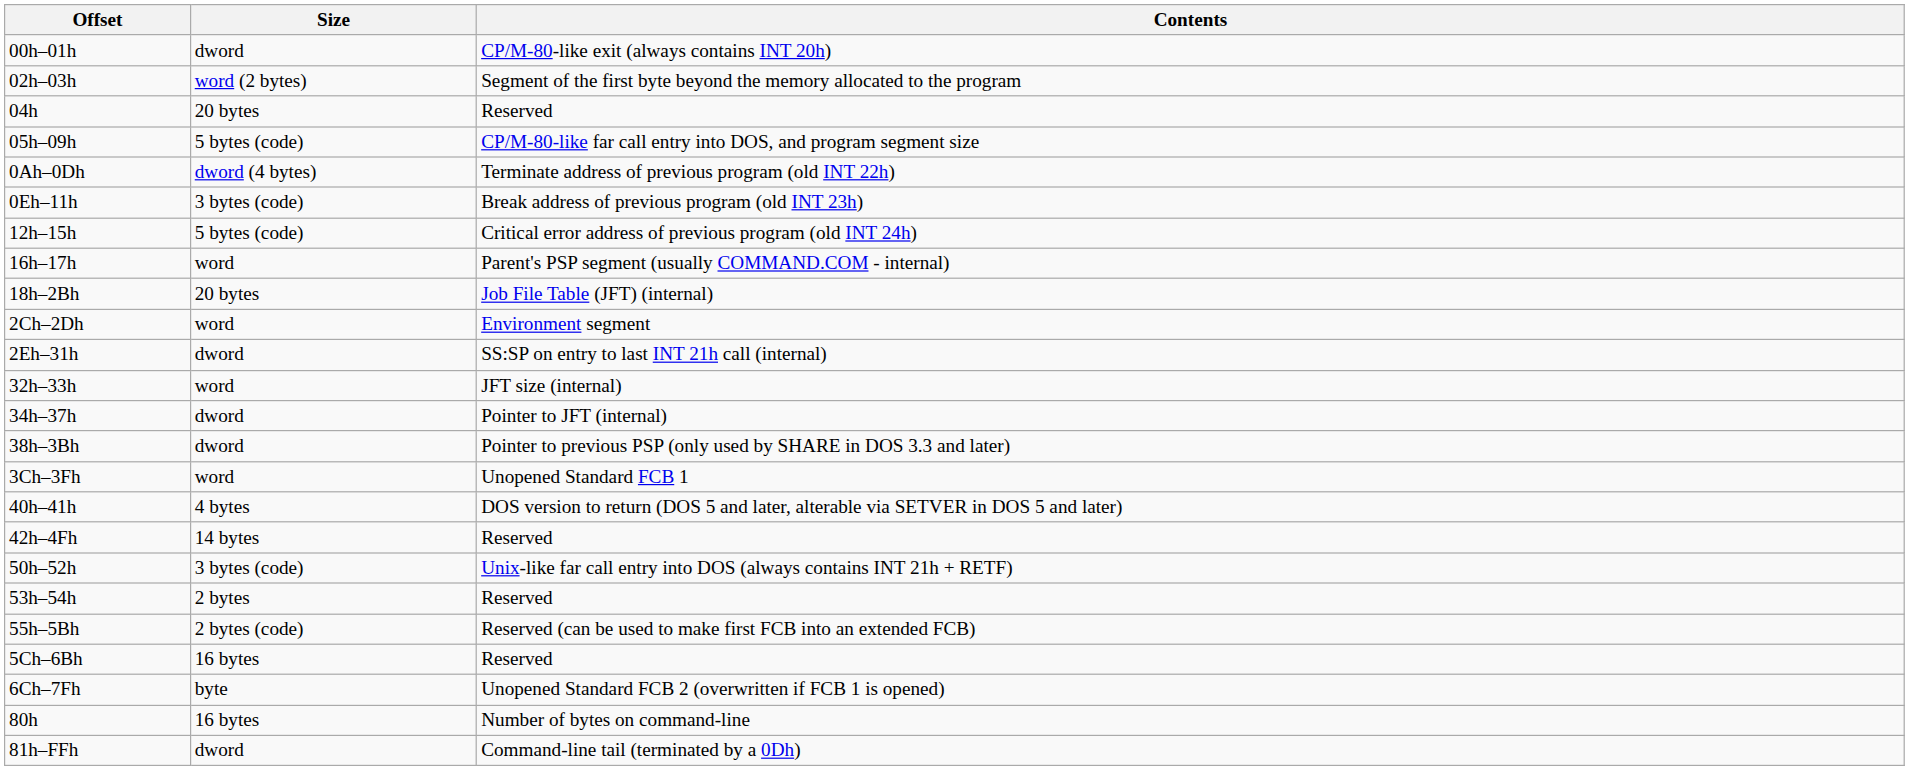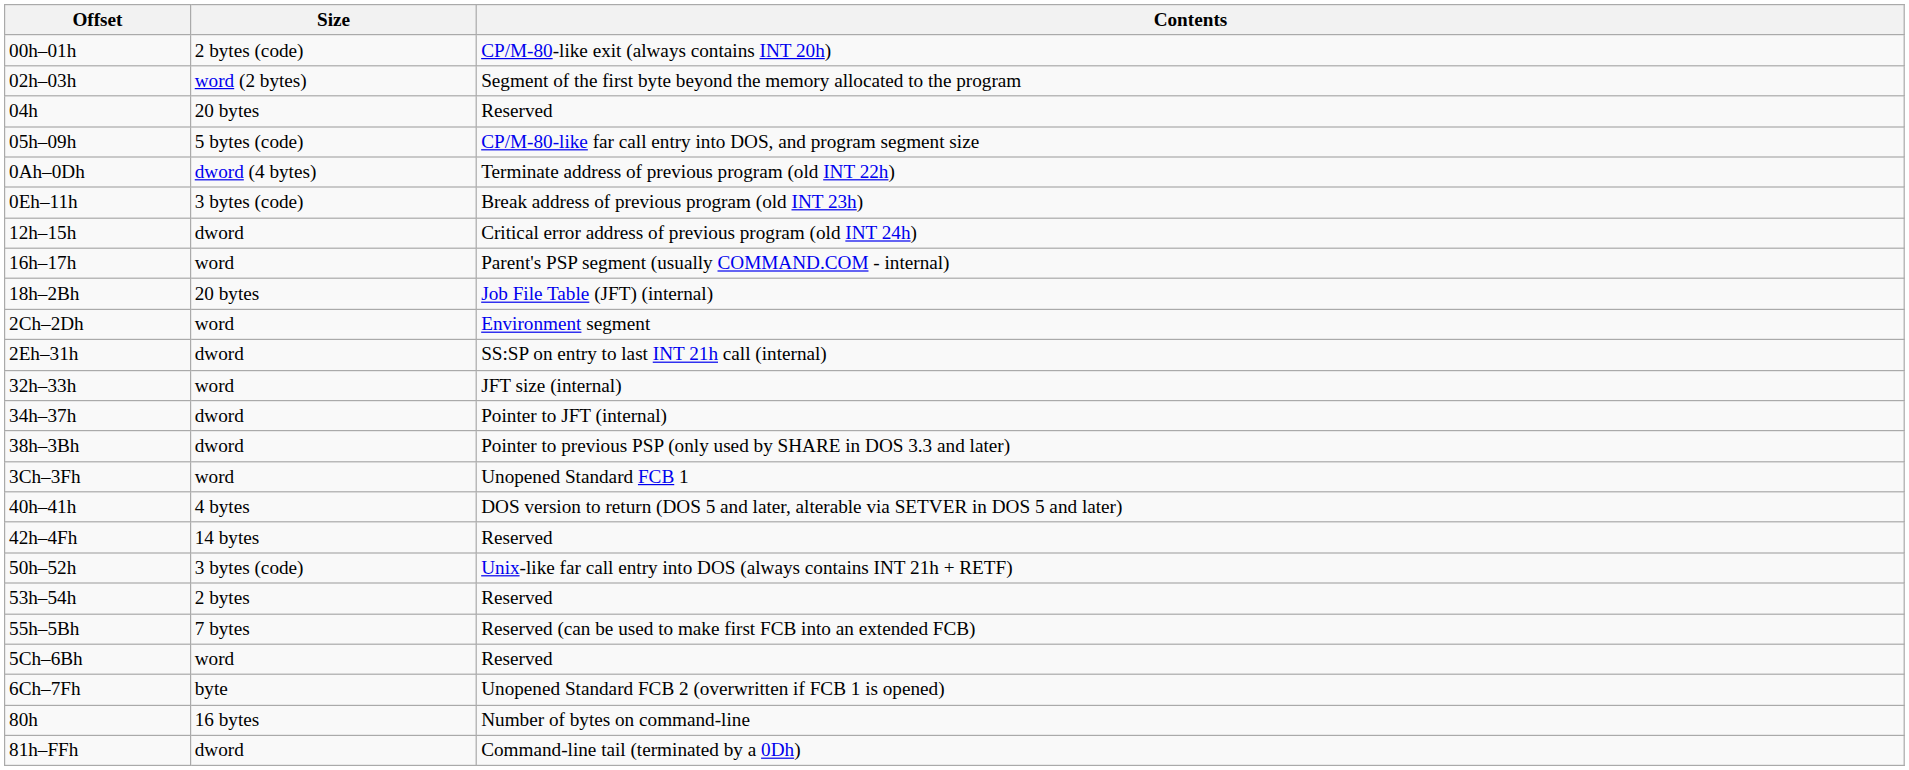00h–01h | Size: dword -> 2 bytes (code)
12h–15h | Size: 5 bytes (code) -> dword
55h–5Bh | Size: 2 bytes (code) -> 7 bytes
5Ch–6Bh | Size: 16 bytes -> word
